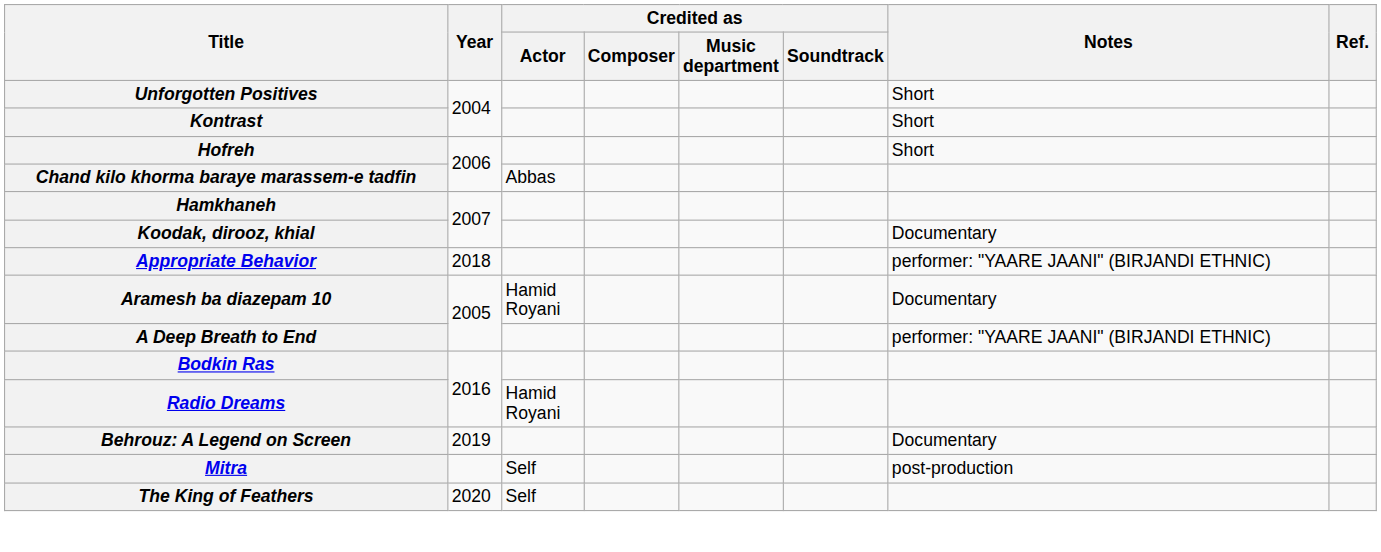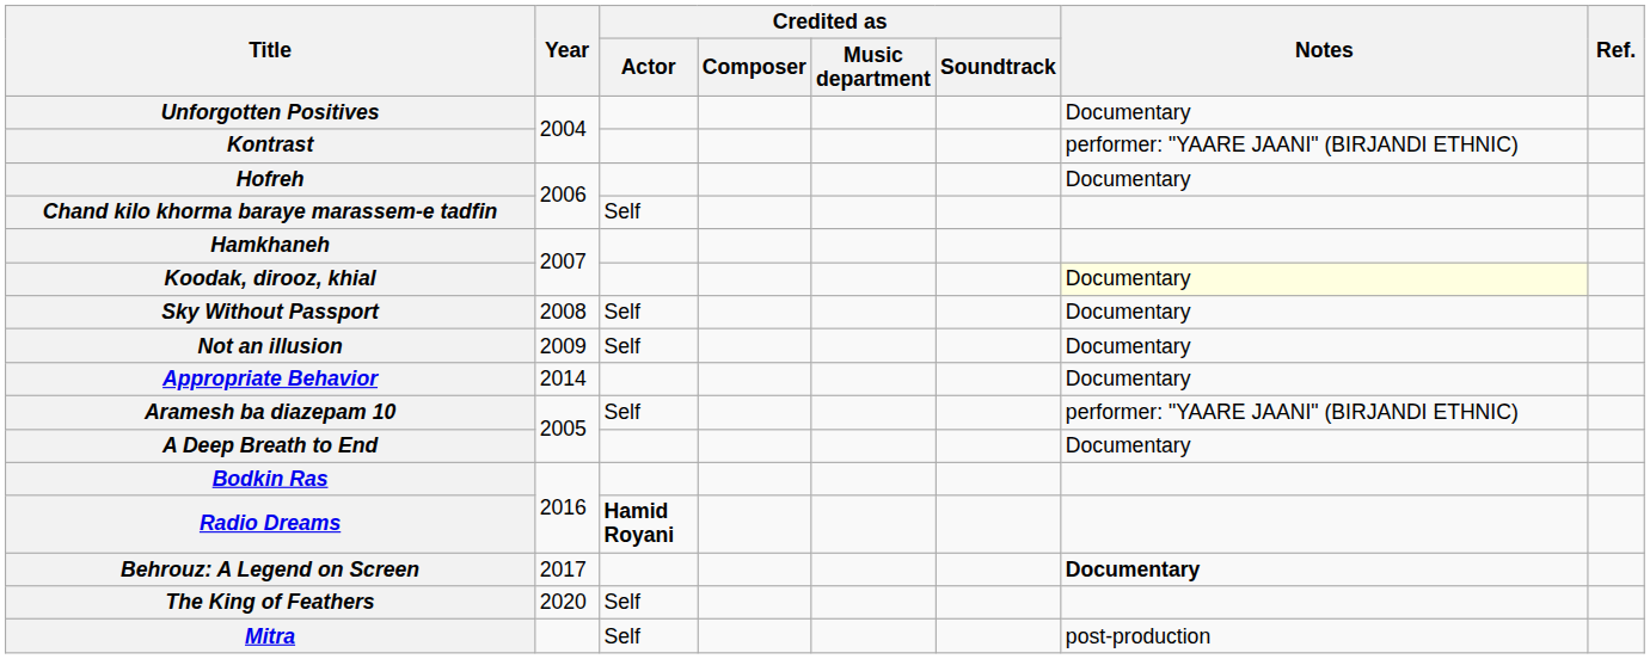Unforgotten Positives | Notes: Short -> Documentary
Kontrast | Notes: Short -> performer: "YAARE JAANI" (BIRJANDI ETHNIC)
Hofreh | Notes: Short -> Documentary
Chand kilo khorma baraye marassem-e tadfin | Credited as / Actor: Abbas -> Self
Koodak, dirooz, khial | Notes: no background -> lightyellow background
+ row: Sky Without Passport | 2008 | Self | Documentary
+ row: Not an illusion | 2009 | Self | Documentary
Appropriate Behavior | Year: 2018 -> 2014
Appropriate Behavior | Notes: performer: "YAARE JAANI" (BIRJANDI ETHNIC) -> Documentary
Aramesh ba diazepam 10 | Credited as / Actor: Hamid Royani -> Self
Aramesh ba diazepam 10 | Notes: Documentary -> performer: "YAARE JAANI" (BIRJANDI ETHNIC)
A Deep Breath to End | Notes: performer: "YAARE JAANI" (BIRJANDI ETHNIC) -> Documentary
Radio Dreams | Credited as / Actor: normal -> bold
Behrouz: A Legend on Screen | Year: 2019 -> 2017
Behrouz: A Legend on Screen | Notes: normal -> bold
rows swapped: The King of Feathers <-> Mitra
